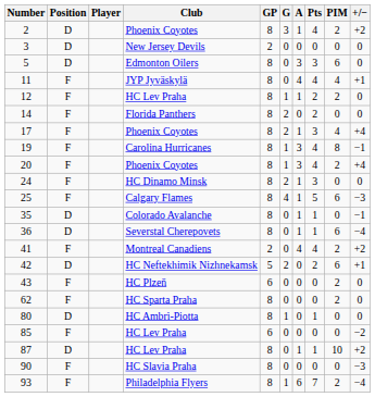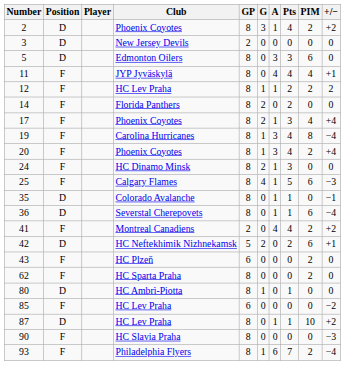12 | +/−: 0 -> 2
19 | +/−: −1 -> −4
